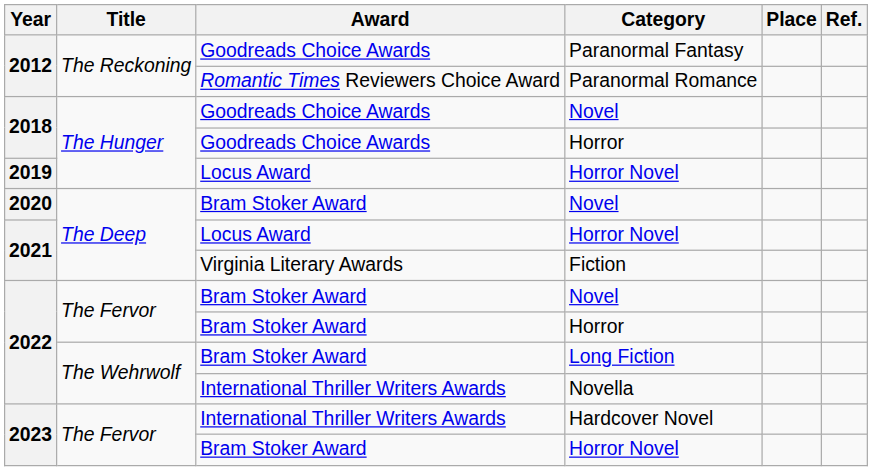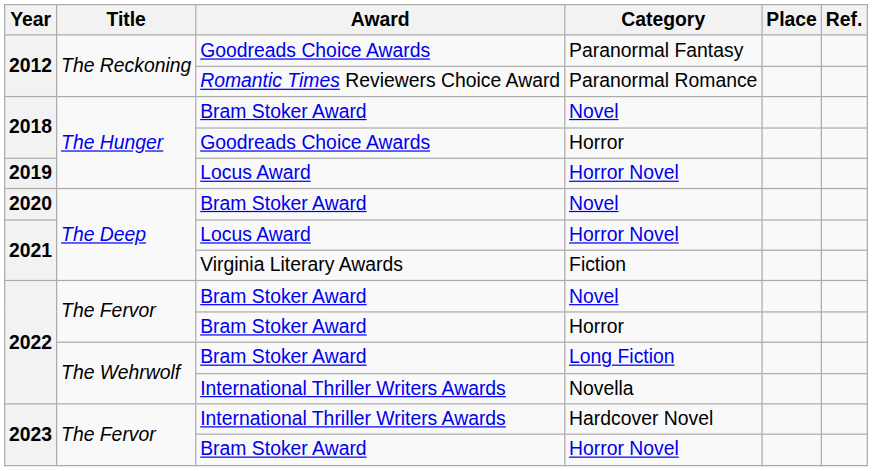2018 / Novel | Award: Goodreads Choice Awards -> Bram Stoker Award
